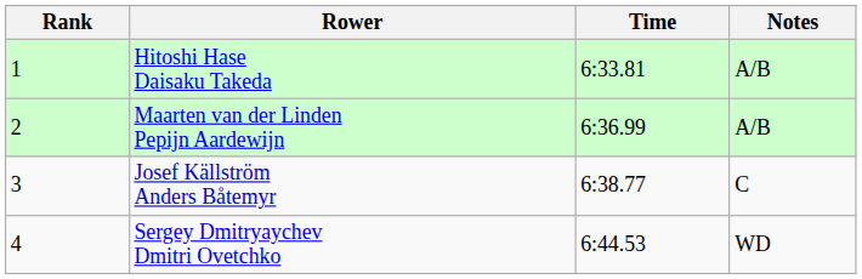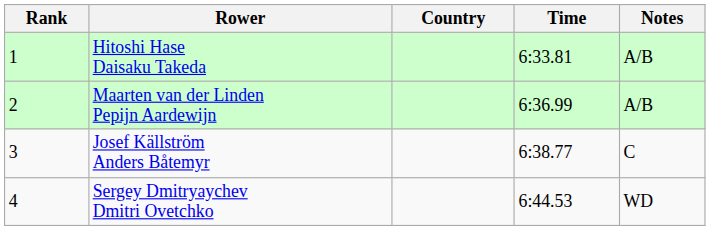+ column: Country
